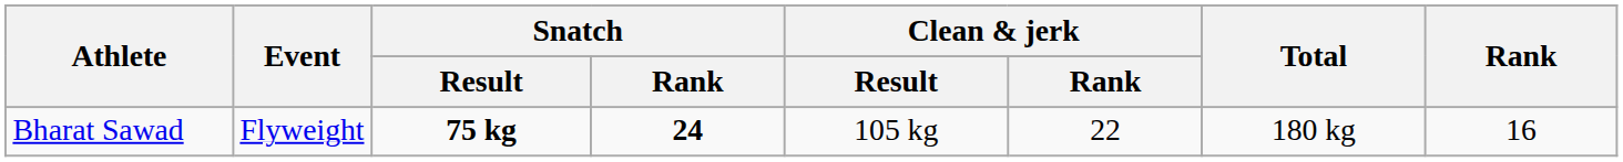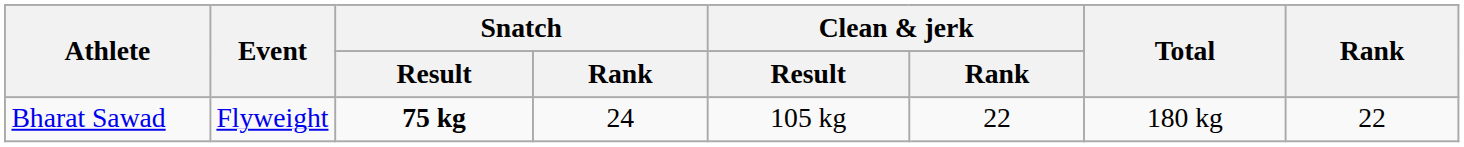Bharat Sawad | Snatch / Rank: bold -> normal
Bharat Sawad | Rank: 16 -> 22
